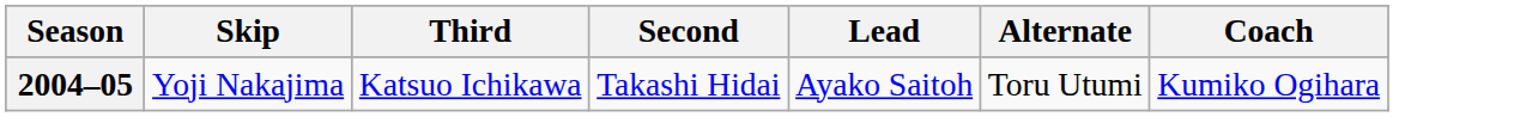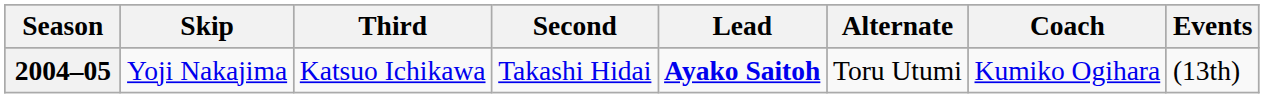+ column: Events | (13th)
2004–05 | Lead: normal -> bold
